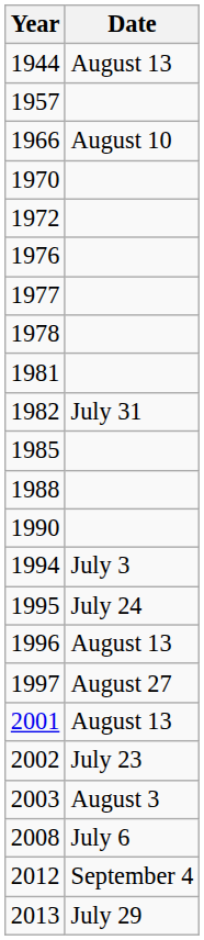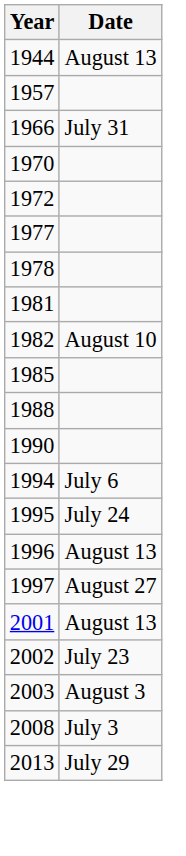1966 | Date: August 10 -> July 31
- row: 1976
1982 | Date: July 31 -> August 10
1994 | Date: July 3 -> July 6
2008 | Date: July 6 -> July 3
- row: 2012 | September 4
